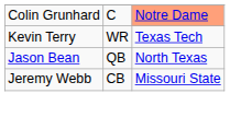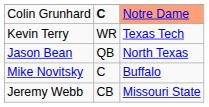Colin Grunhard | column 2: normal -> bold
+ row: Mike Novitsky | C | Buffalo
